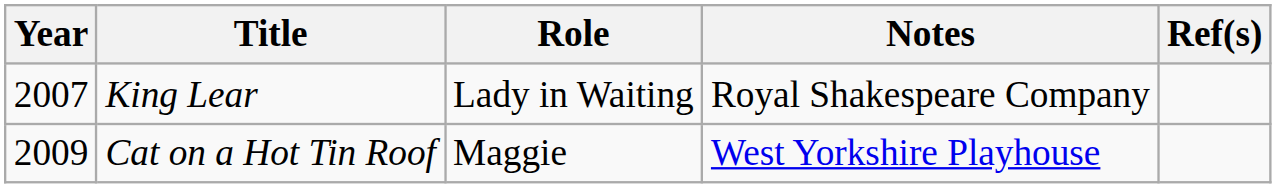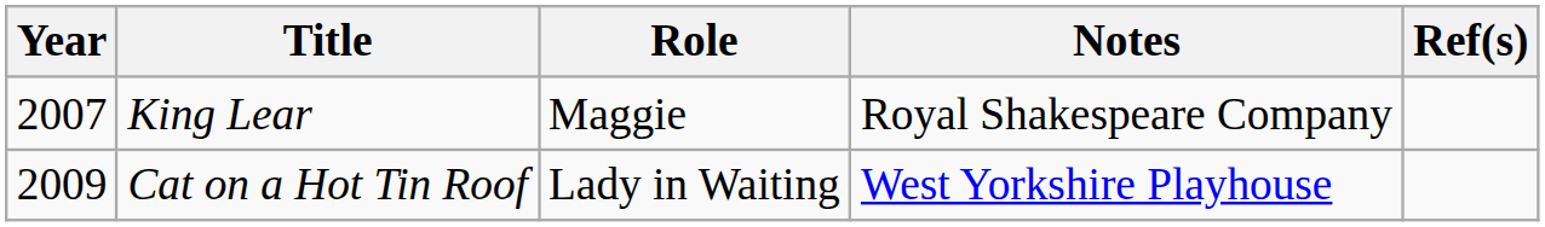King Lear | Role: Lady in Waiting -> Maggie
Cat on a Hot Tin Roof | Role: Maggie -> Lady in Waiting
